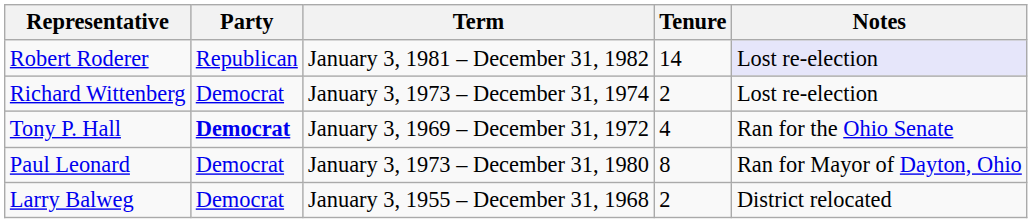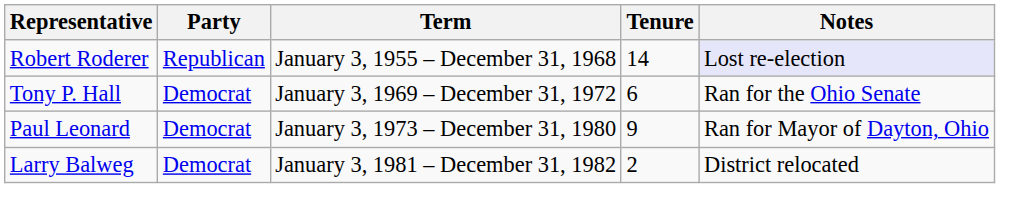Robert Roderer | Term: January 3, 1981 – December 31, 1982 -> January 3, 1955 – December 31, 1968
- row: Richard Wittenberg | Democrat | January 3, 1973 – December 31, 1974 | 2 | Lost re-election
Tony P. Hall | Party: bold -> normal
Tony P. Hall | Tenure: 4 -> 6
Paul Leonard | Tenure: 8 -> 9
Larry Balweg | Term: January 3, 1955 – December 31, 1968 -> January 3, 1981 – December 31, 1982
